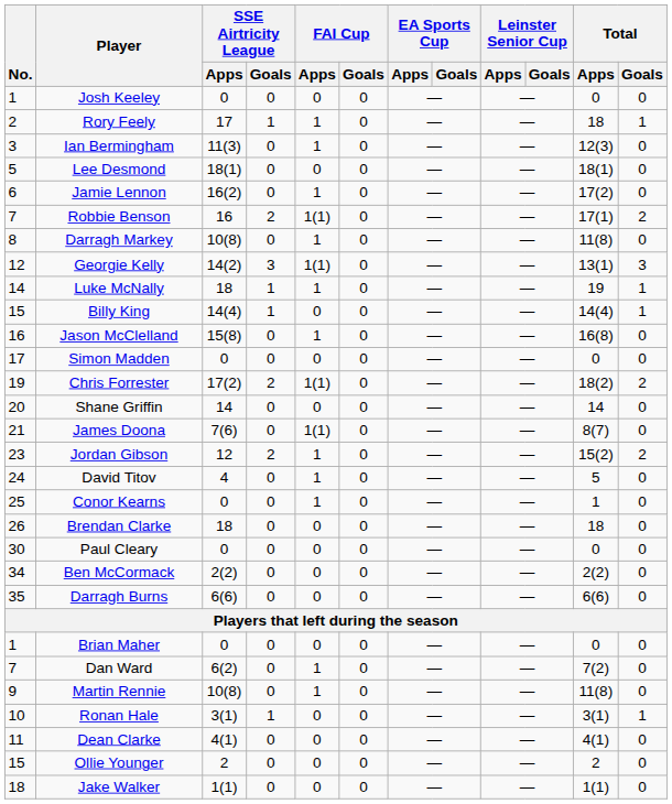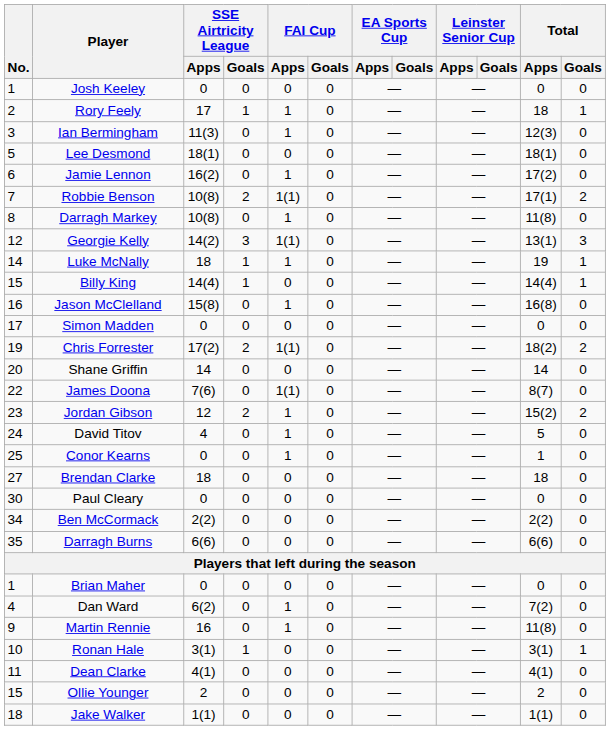Robbie Benson | SSE Airtricity League / Apps: 16 -> 10(8)
James Doona | No.: 21 -> 22
Brendan Clarke | No.: 26 -> 27
Dan Ward | No.: 7 -> 4
Martin Rennie | SSE Airtricity League / Apps: 10(8) -> 16
